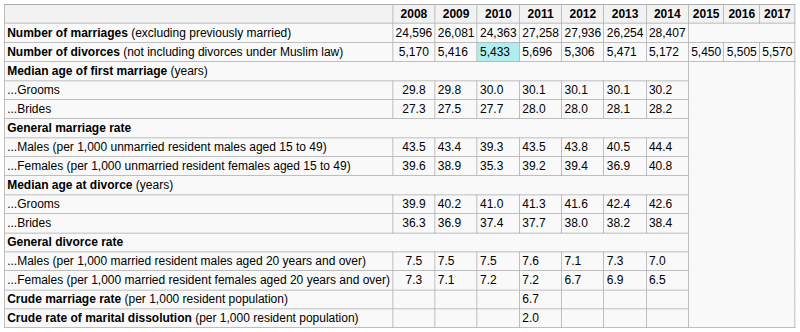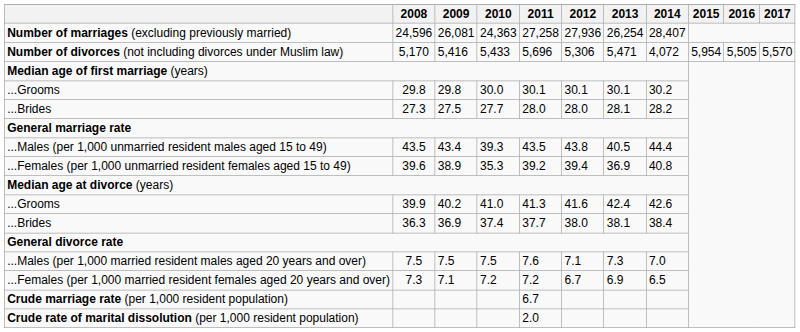5,170 | 2010: paleturquoise background -> no background
5,170 | 2014: 5,172 -> 4,072
5,170 | 2015: 5,450 -> 5,954
36.3 | 2013: 38.2 -> 38.1
